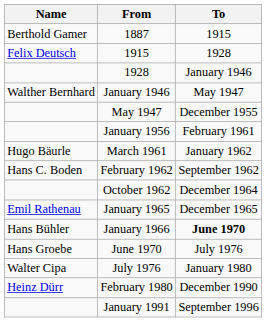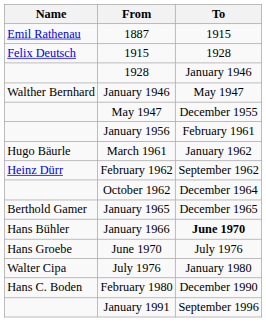1887 | Name: Berthold Gamer -> Emil Rathenau
February 1962 | Name: Hans C. Boden -> Heinz Dürr
January 1965 | Name: Emil Rathenau -> Berthold Gamer
February 1980 | Name: Heinz Dürr -> Hans C. Boden
